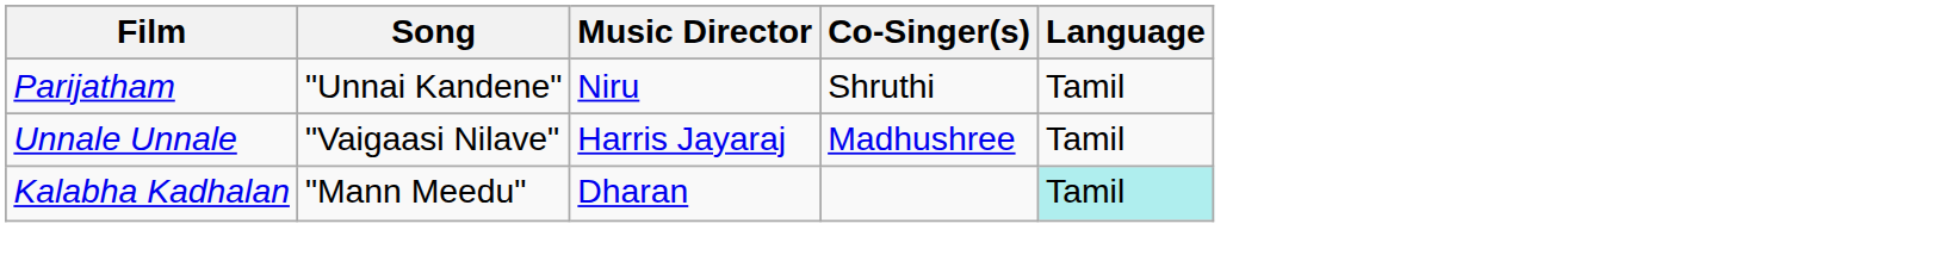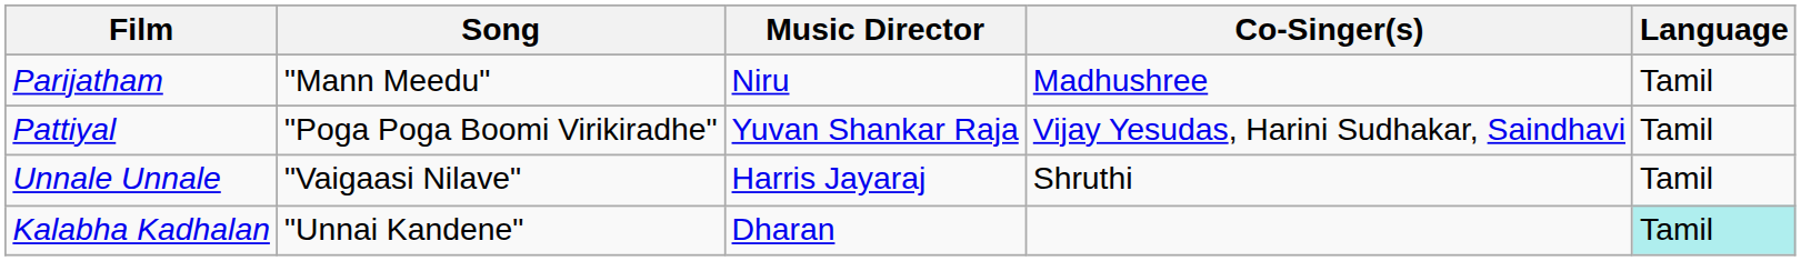Parijatham | Song: "Unnai Kandene" -> "Mann Meedu"
Parijatham | Co-Singer(s): Shruthi -> Madhushree
+ row: Pattiyal | "Poga Poga Boomi Virikiradhe" | Yuvan Shankar Raja | Vijay Yesudas, Harini Sudhakar, Saindhavi | Tamil
Unnale Unnale | Co-Singer(s): Madhushree -> Shruthi
Kalabha Kadhalan | Song: "Mann Meedu" -> "Unnai Kandene"
